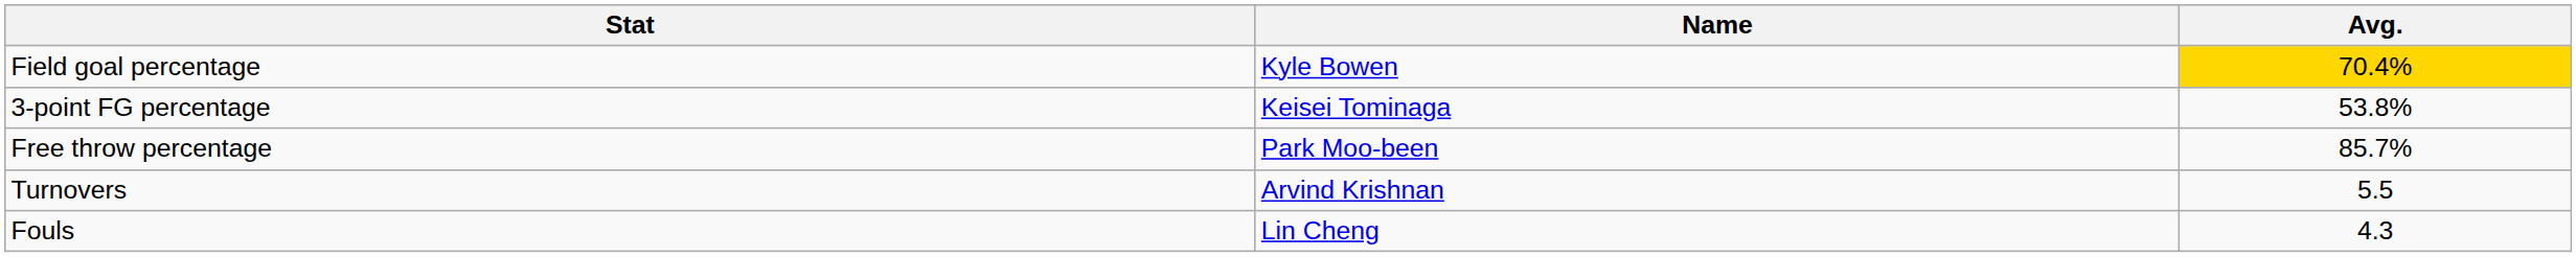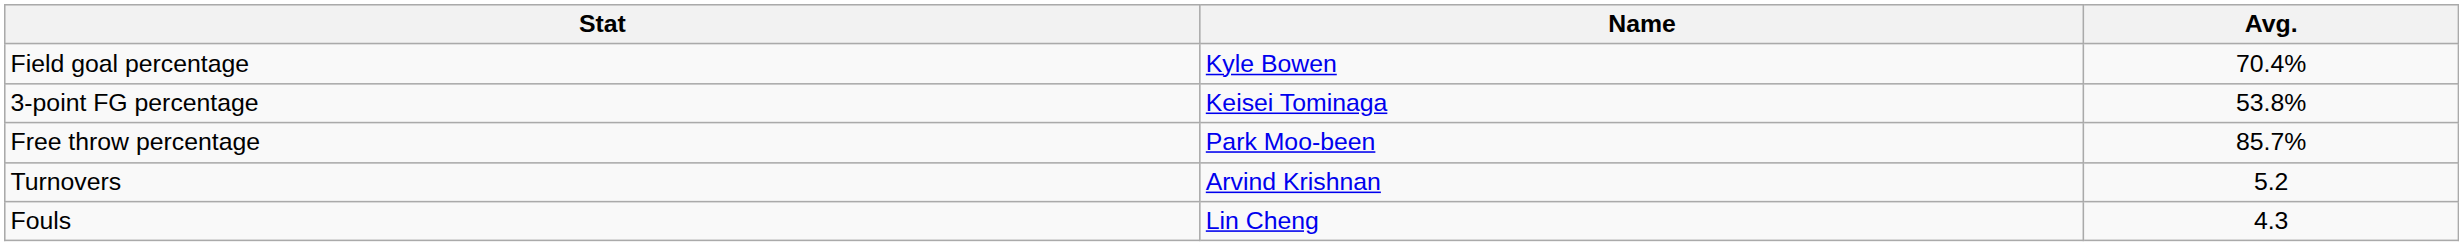Field goal percentage | Avg.: gold background -> no background
Turnovers | Avg.: 5.5 -> 5.2
